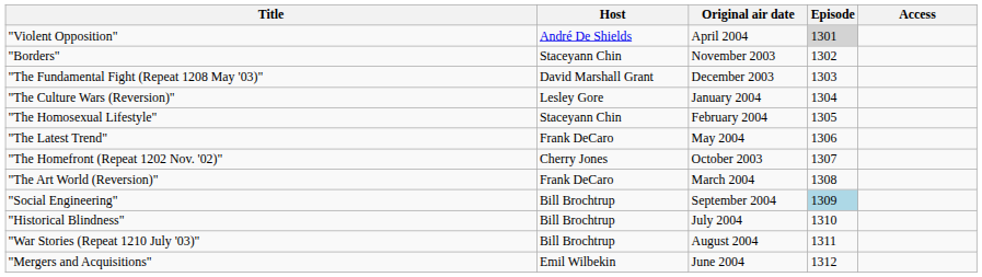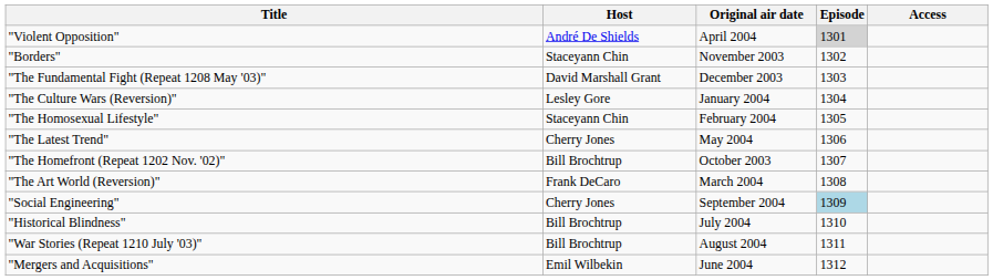"The Latest Trend" | Host: Frank DeCaro -> Cherry Jones
"The Homefront (Repeat 1202 Nov. '02)" | Host: Cherry Jones -> Bill Brochtrup
"Social Engineering" | Host: Bill Brochtrup -> Cherry Jones
